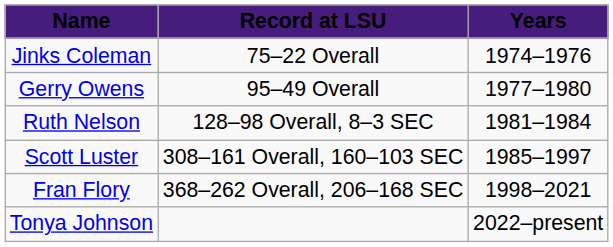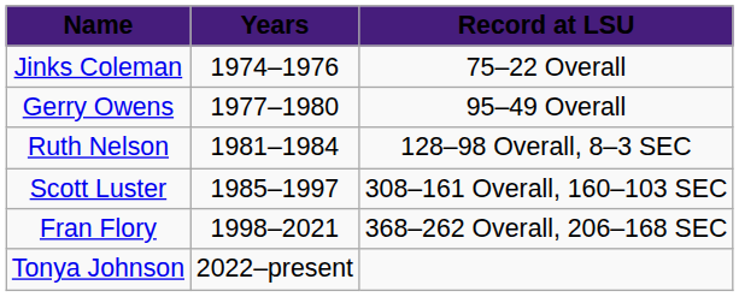columns swapped: Years <-> Record at LSU
